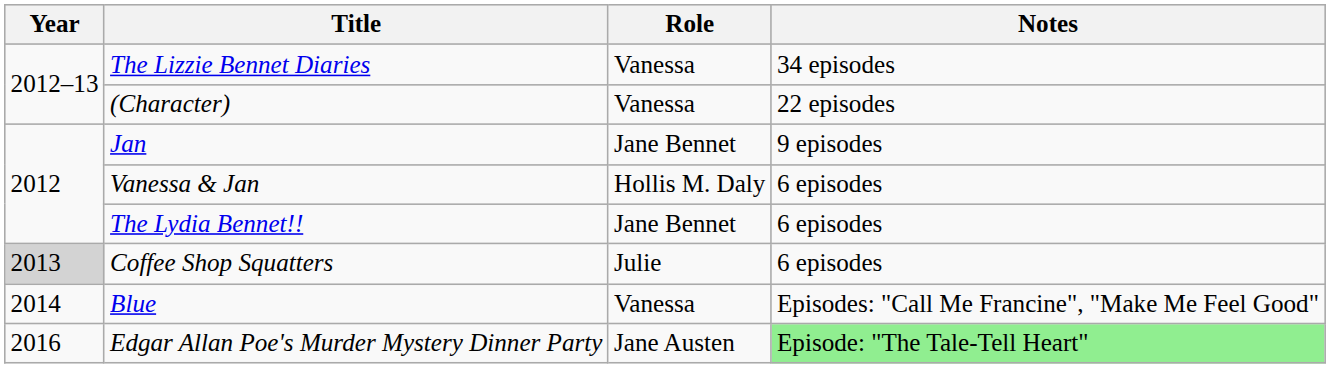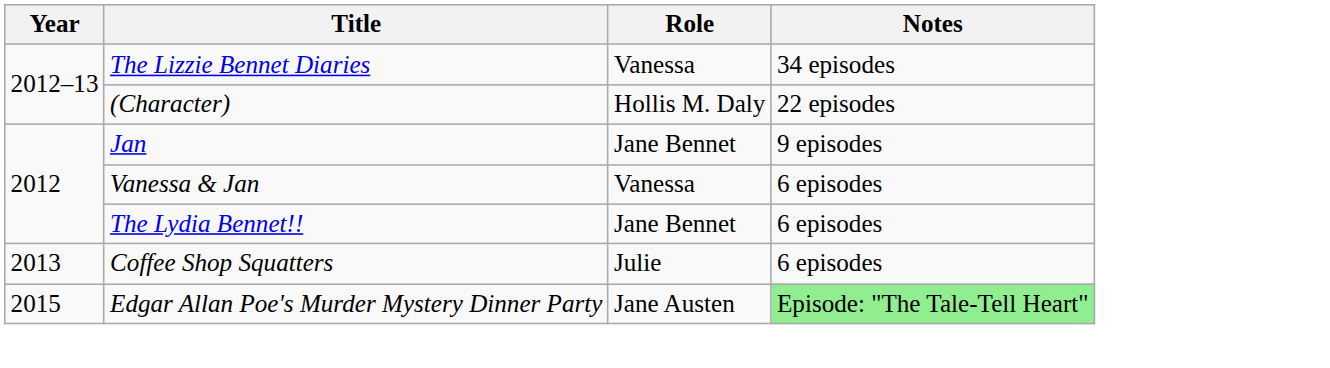(Character) | Role: Vanessa -> Hollis M. Daly
Vanessa & Jan | Role: Hollis M. Daly -> Vanessa
Coffee Shop Squatters | Year: lightgrey background -> no background
- row: 2014 | Blue | Vanessa | Episodes: "Call Me Francine", "Make Me Feel Good"
Edgar Allan Poe's Murder Mystery Dinner Party | Year: 2016 -> 2015
